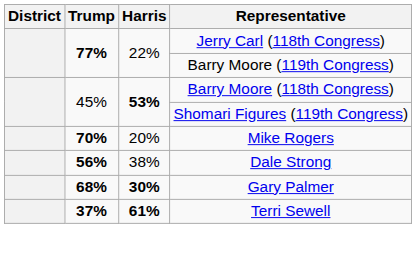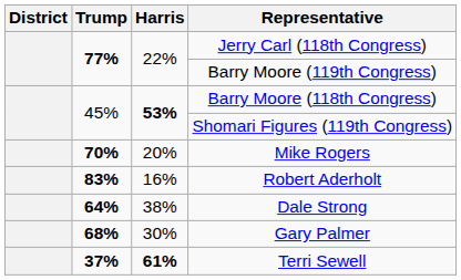+ row: 83% | 16% | Robert Aderholt
Dale Strong | Trump: 56% -> 64%
Gary Palmer | Harris: bold -> normal
